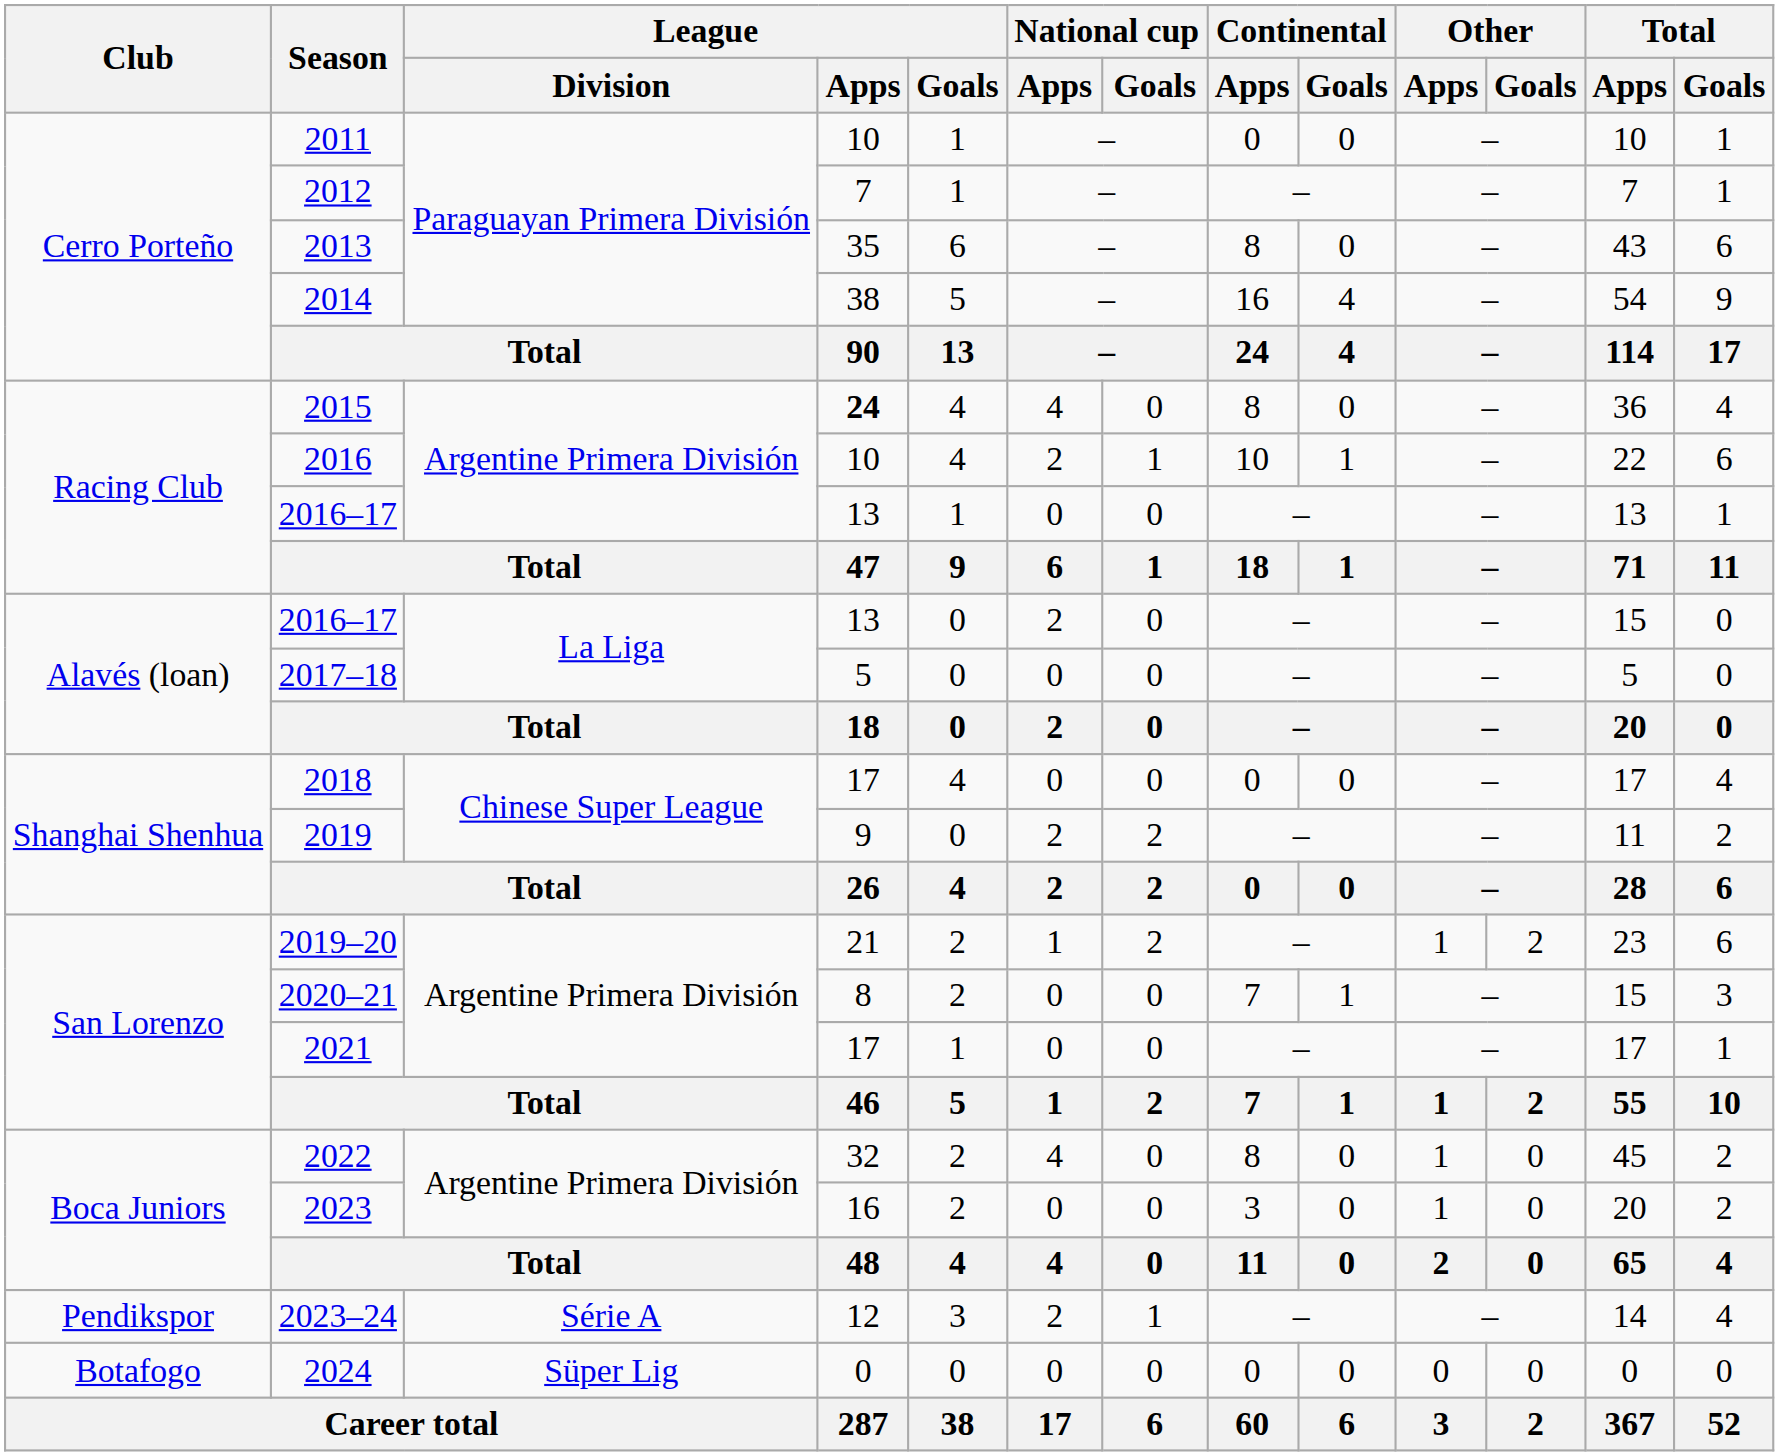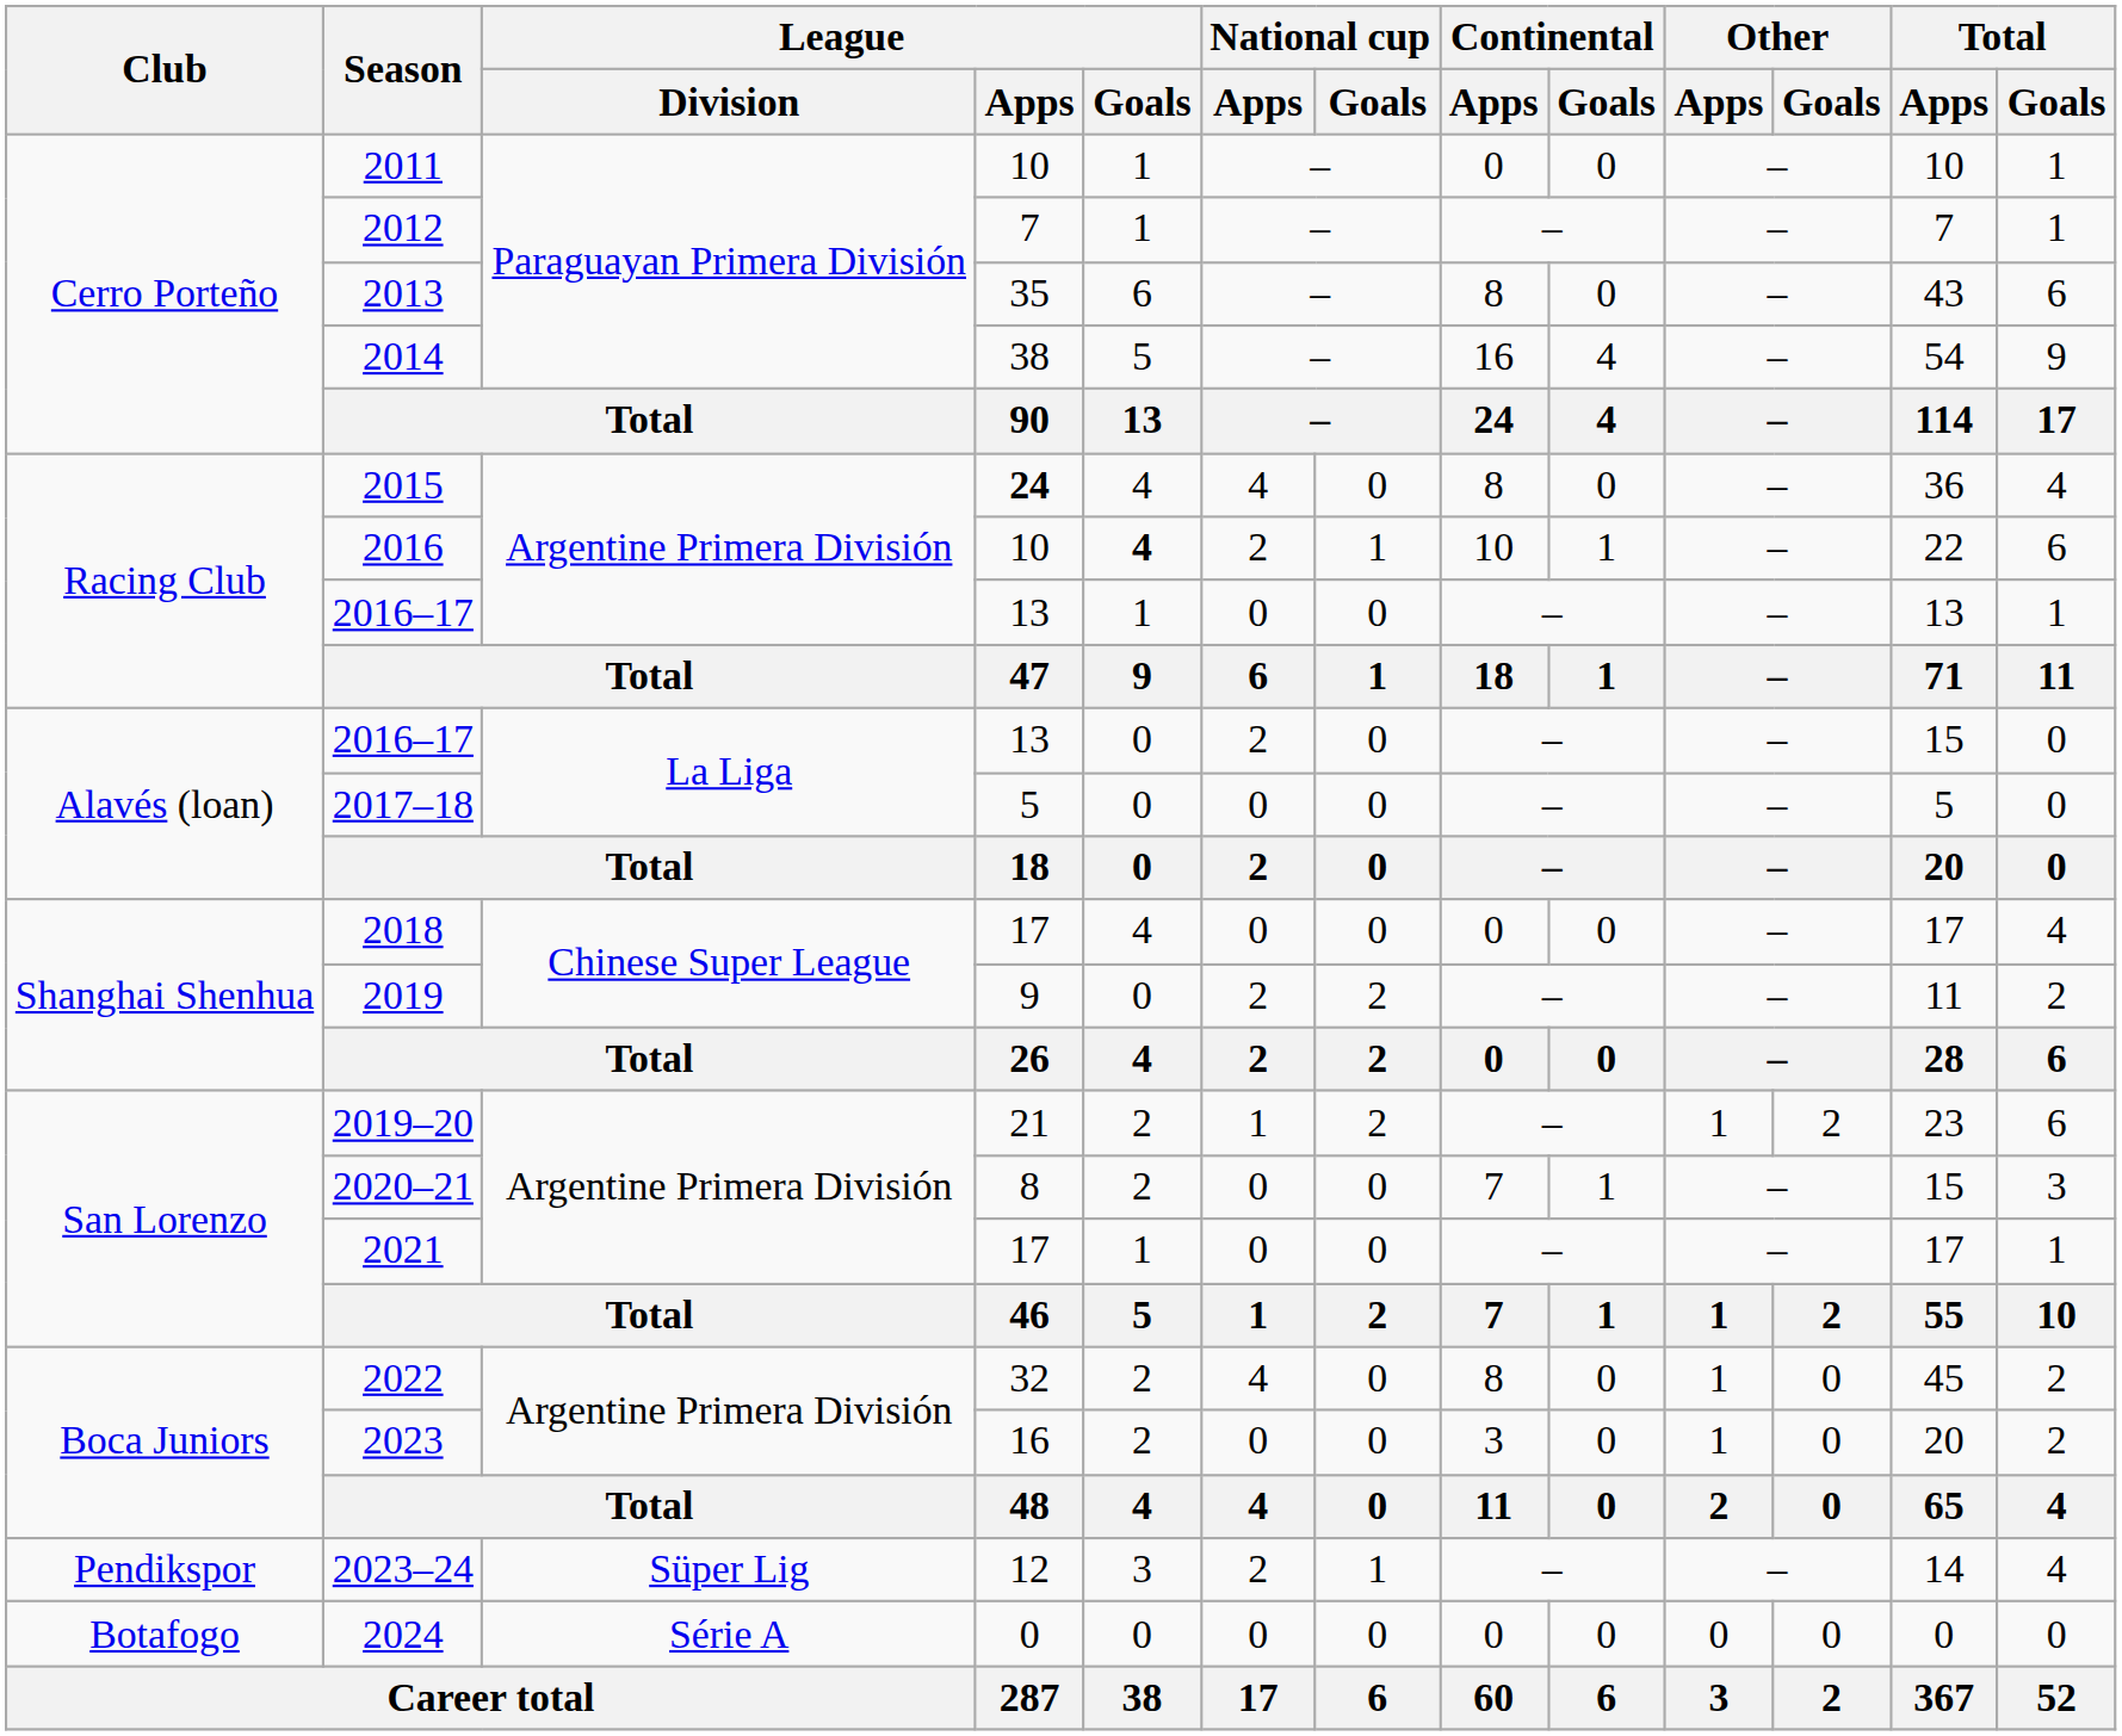2016 | League / Goals: normal -> bold
2023–24 | League / Division: Série A -> Süper Lig
2024 | League / Division: Süper Lig -> Série A
